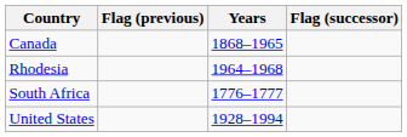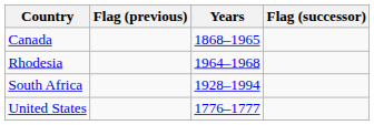South Africa | Years: 1776–1777 -> 1928–1994
United States | Years: 1928–1994 -> 1776–1777
